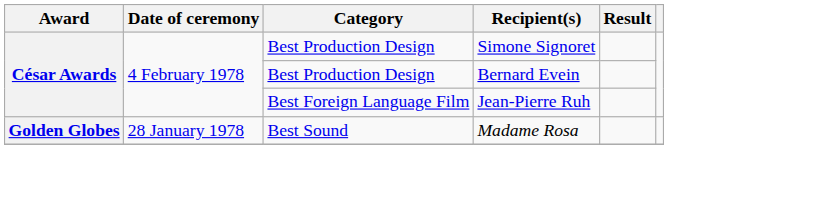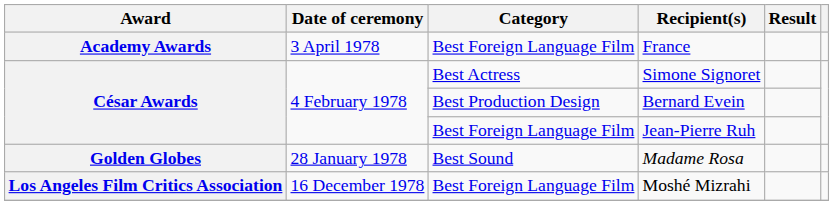+ row: Academy Awards | 3 April 1978 | Best Foreign Language Film | France
Simone Signoret | Category: Best Production Design -> Best Actress
+ row: Los Angeles Film Critics Association | 16 December 1978 | Best Foreign Language Film | Moshé Mizrahi
